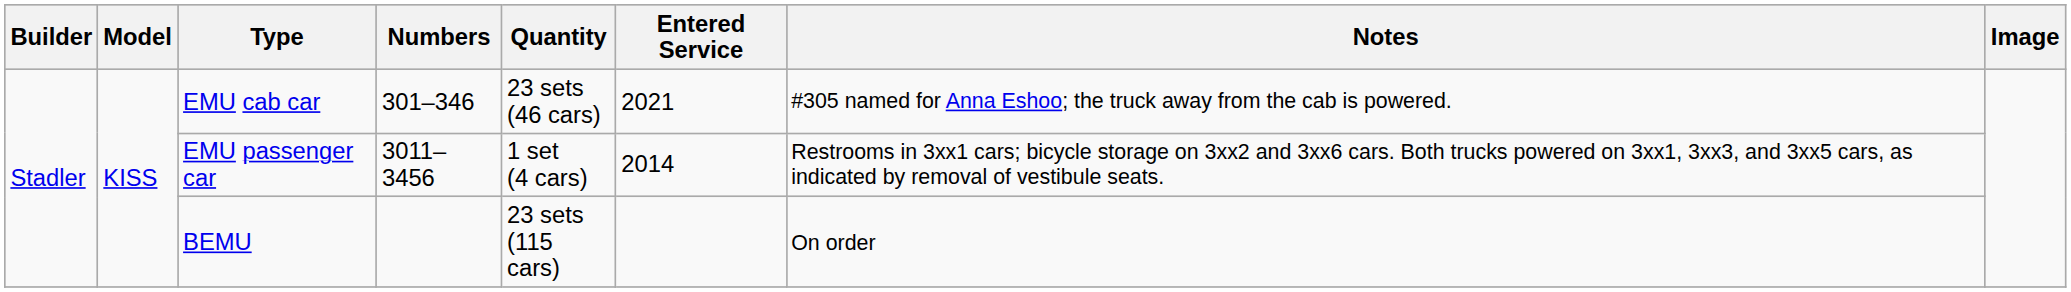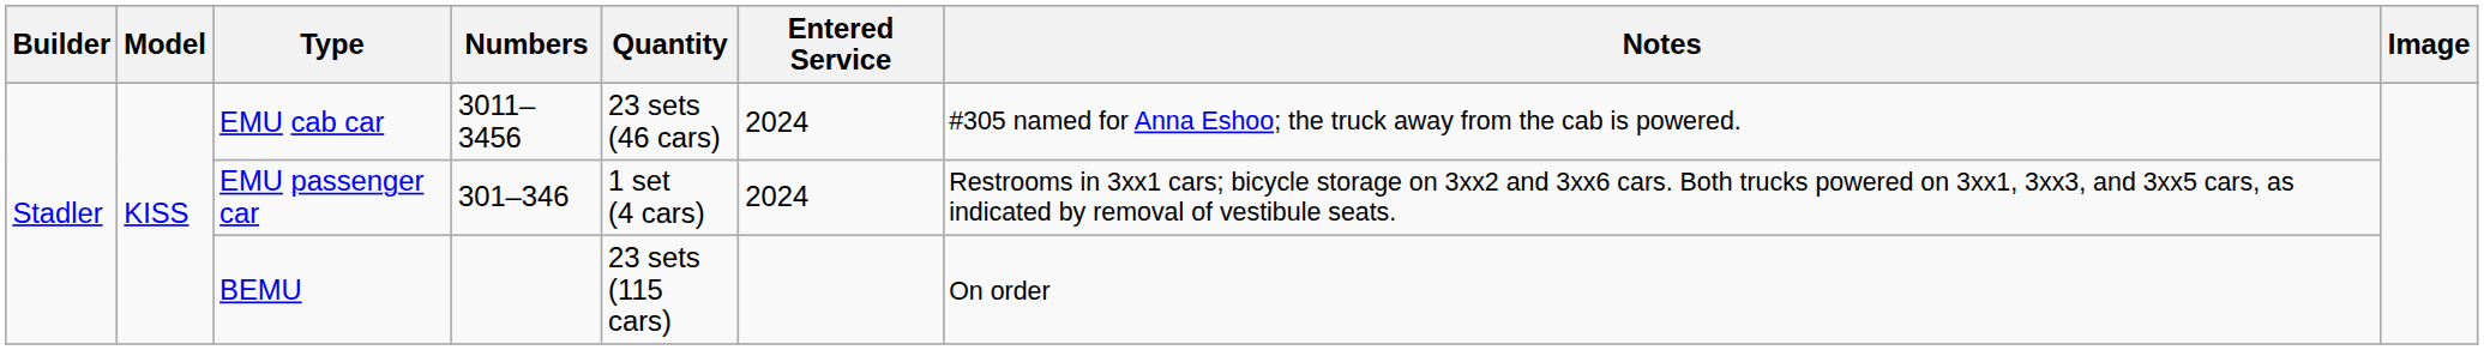EMU cab car | Numbers: 301–346 -> 3011–3456
EMU cab car | Entered Service: 2021 -> 2024
EMU passenger car | Numbers: 3011–3456 -> 301–346
EMU passenger car | Entered Service: 2014 -> 2024
